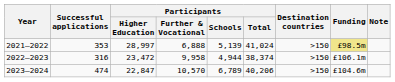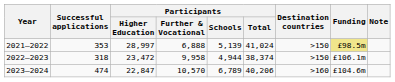2022–2023 | Successful applications: 316 -> 318
2023–2024 | Destination countries: >150 -> >160
